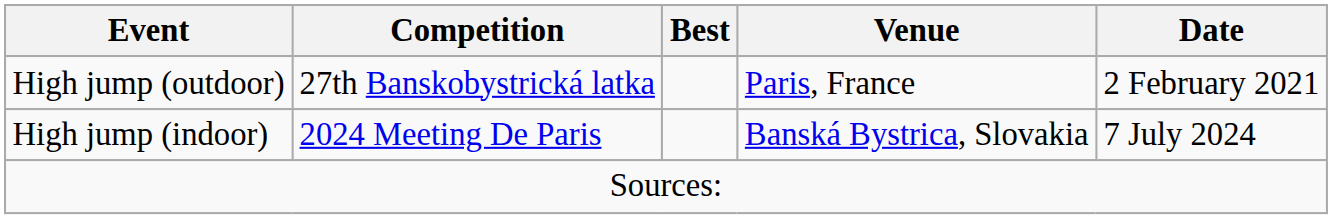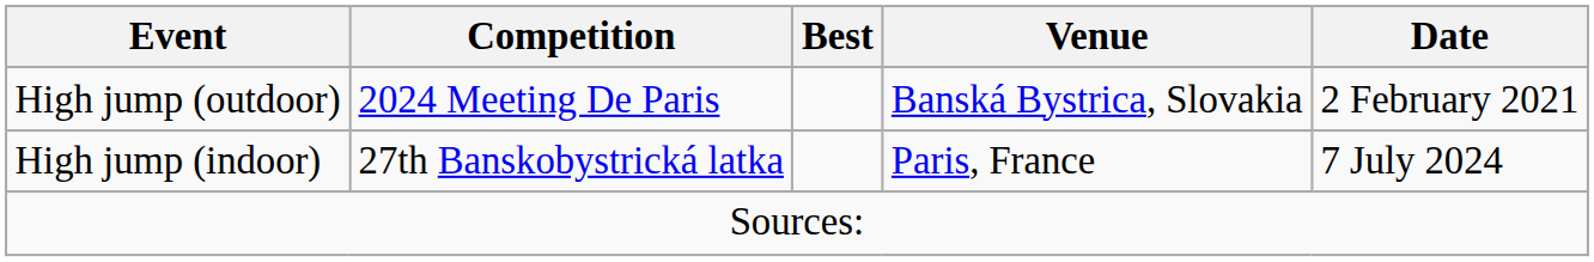High jump (outdoor) | Competition: 27th Banskobystrická latka -> 2024 Meeting De Paris
High jump (outdoor) | Venue: Paris, France -> Banská Bystrica, Slovakia
High jump (indoor) | Competition: 2024 Meeting De Paris -> 27th Banskobystrická latka
High jump (indoor) | Venue: Banská Bystrica, Slovakia -> Paris, France
